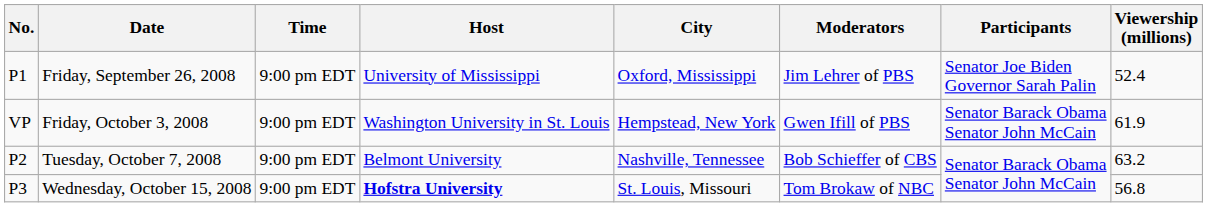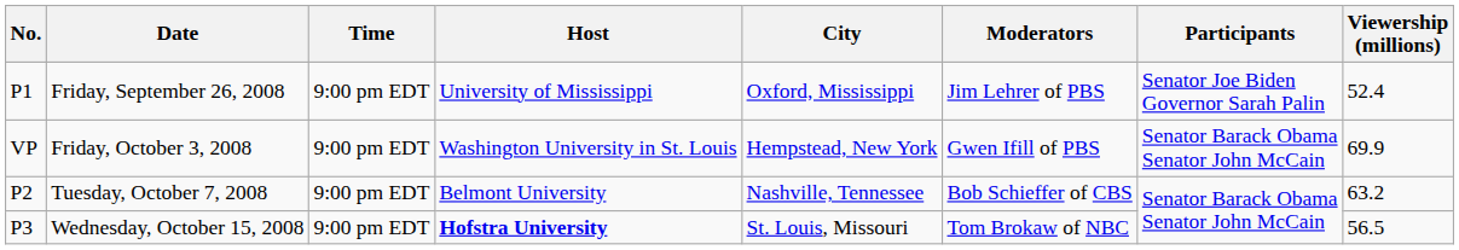Friday, October 3, 2008 | Viewership (millions): 61.9 -> 69.9
Wednesday, October 15, 2008 | Viewership (millions): 56.8 -> 56.5
